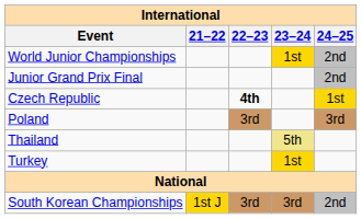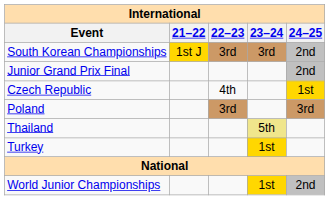rows swapped: World Junior Championships <-> South Korean Championships
Czech Republic | 22–23: bold -> normal
